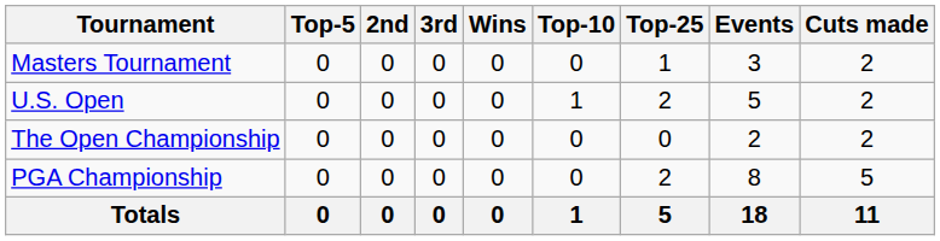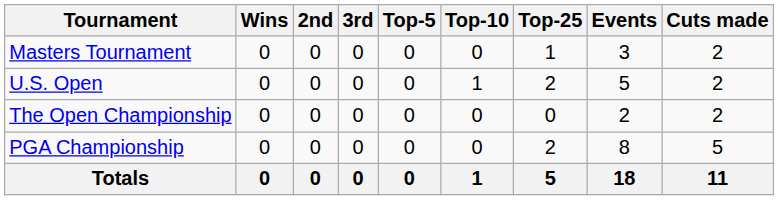columns swapped: Wins <-> Top-5
